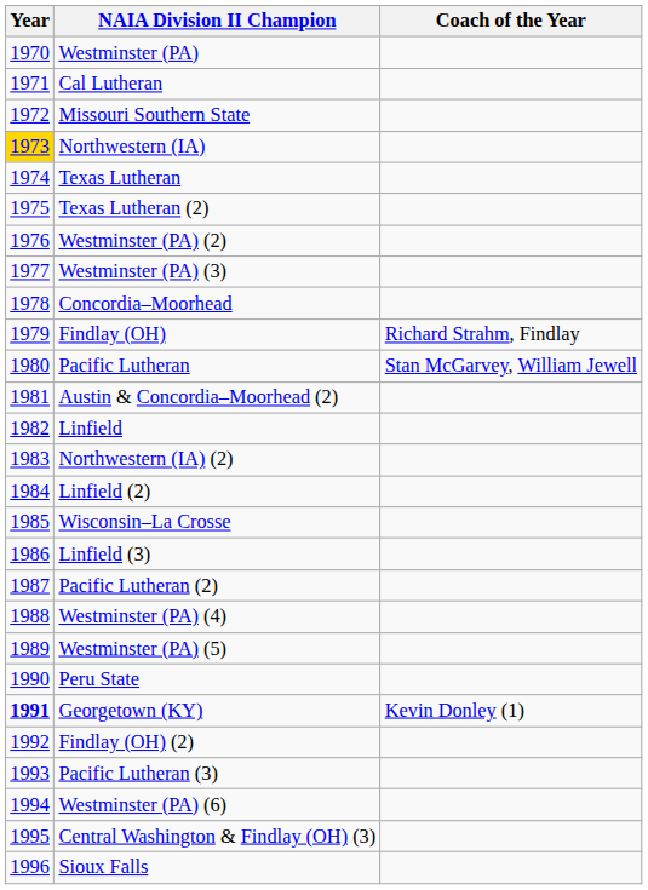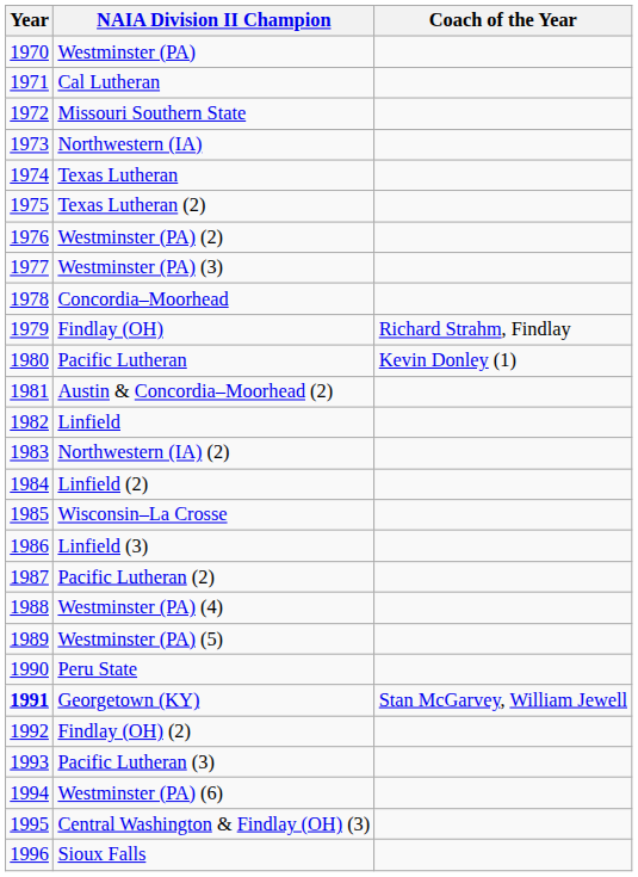Northwestern (IA) | Year: gold background -> no background
Pacific Lutheran | Coach of the Year: Stan McGarvey, William Jewell -> Kevin Donley (1)
Georgetown (KY) | Coach of the Year: Kevin Donley (1) -> Stan McGarvey, William Jewell
